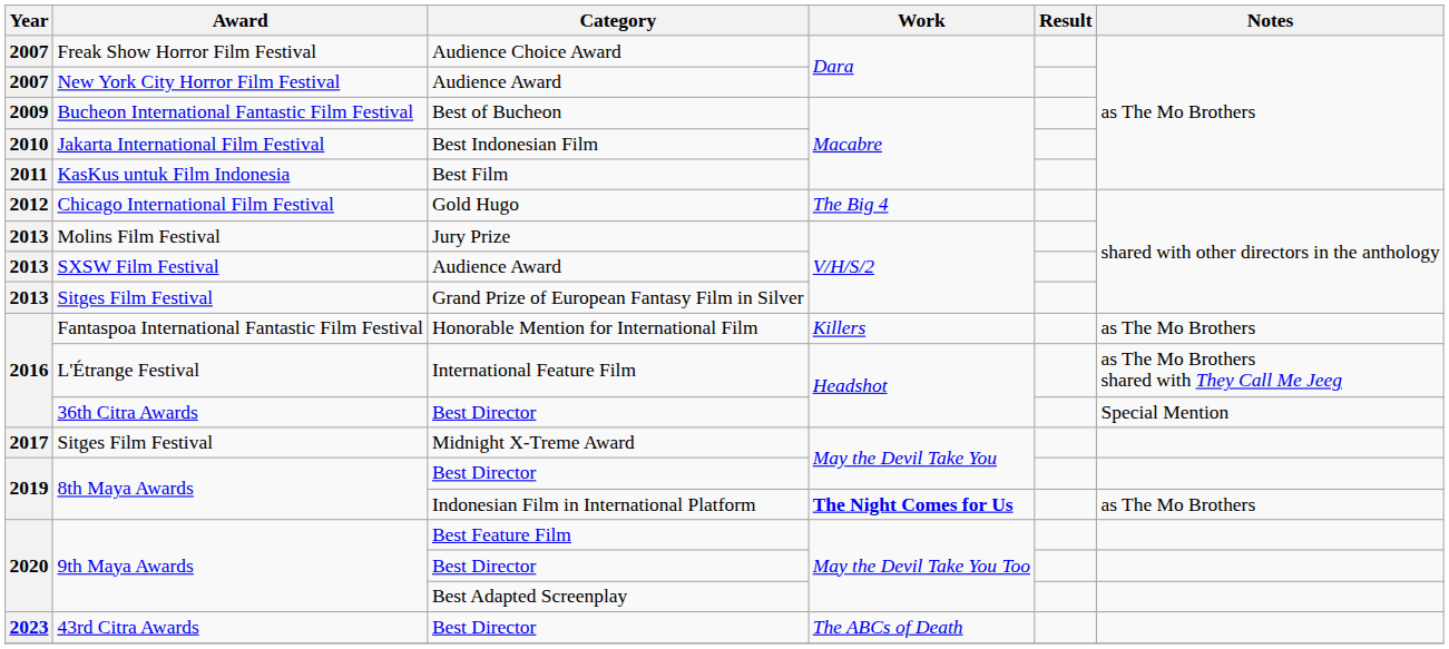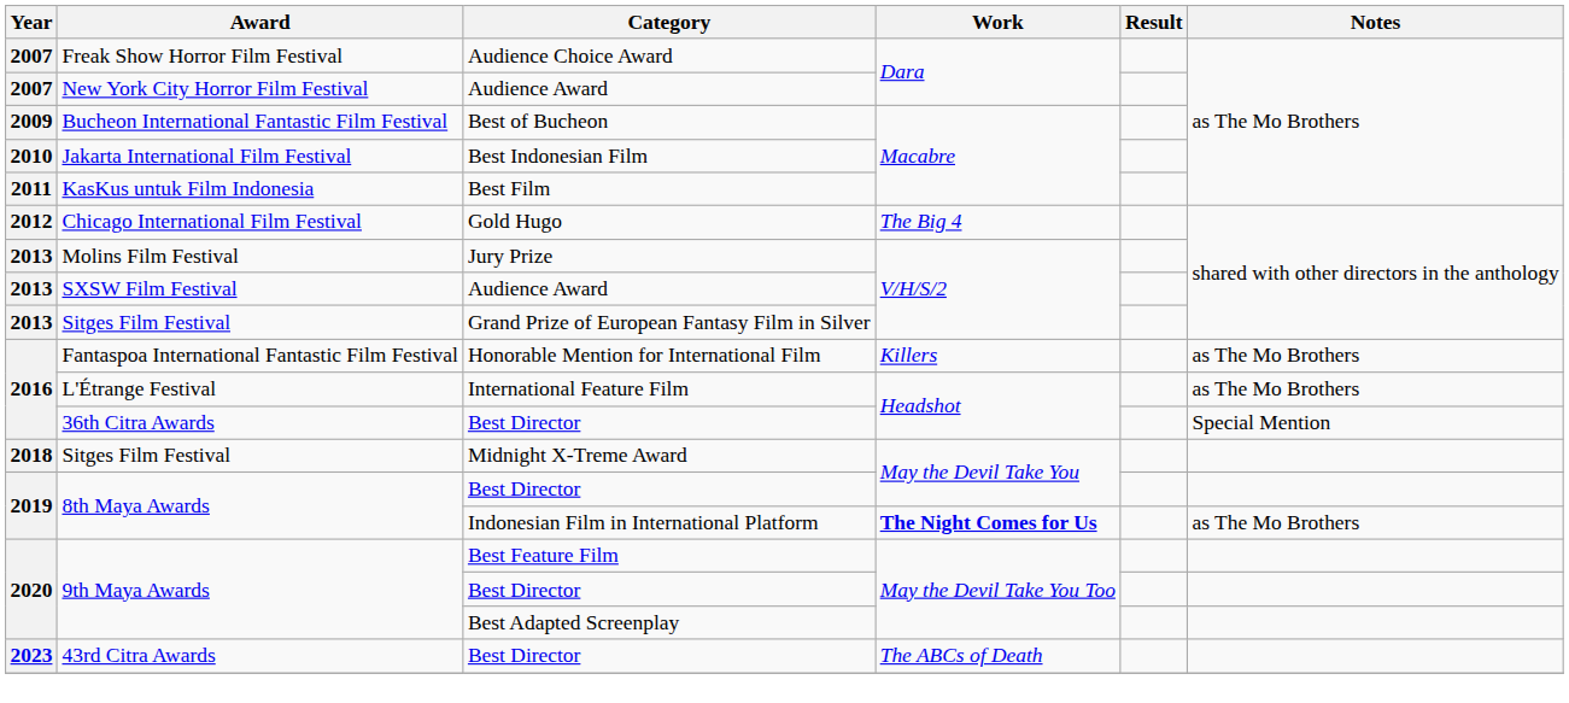L'Étrange Festival | Notes: as The Mo Brothers shared with They Call Me Jeeg -> as The Mo Brothers
Sitges Film Festival / Midnight X-Treme Award | Year: 2017 -> 2018
